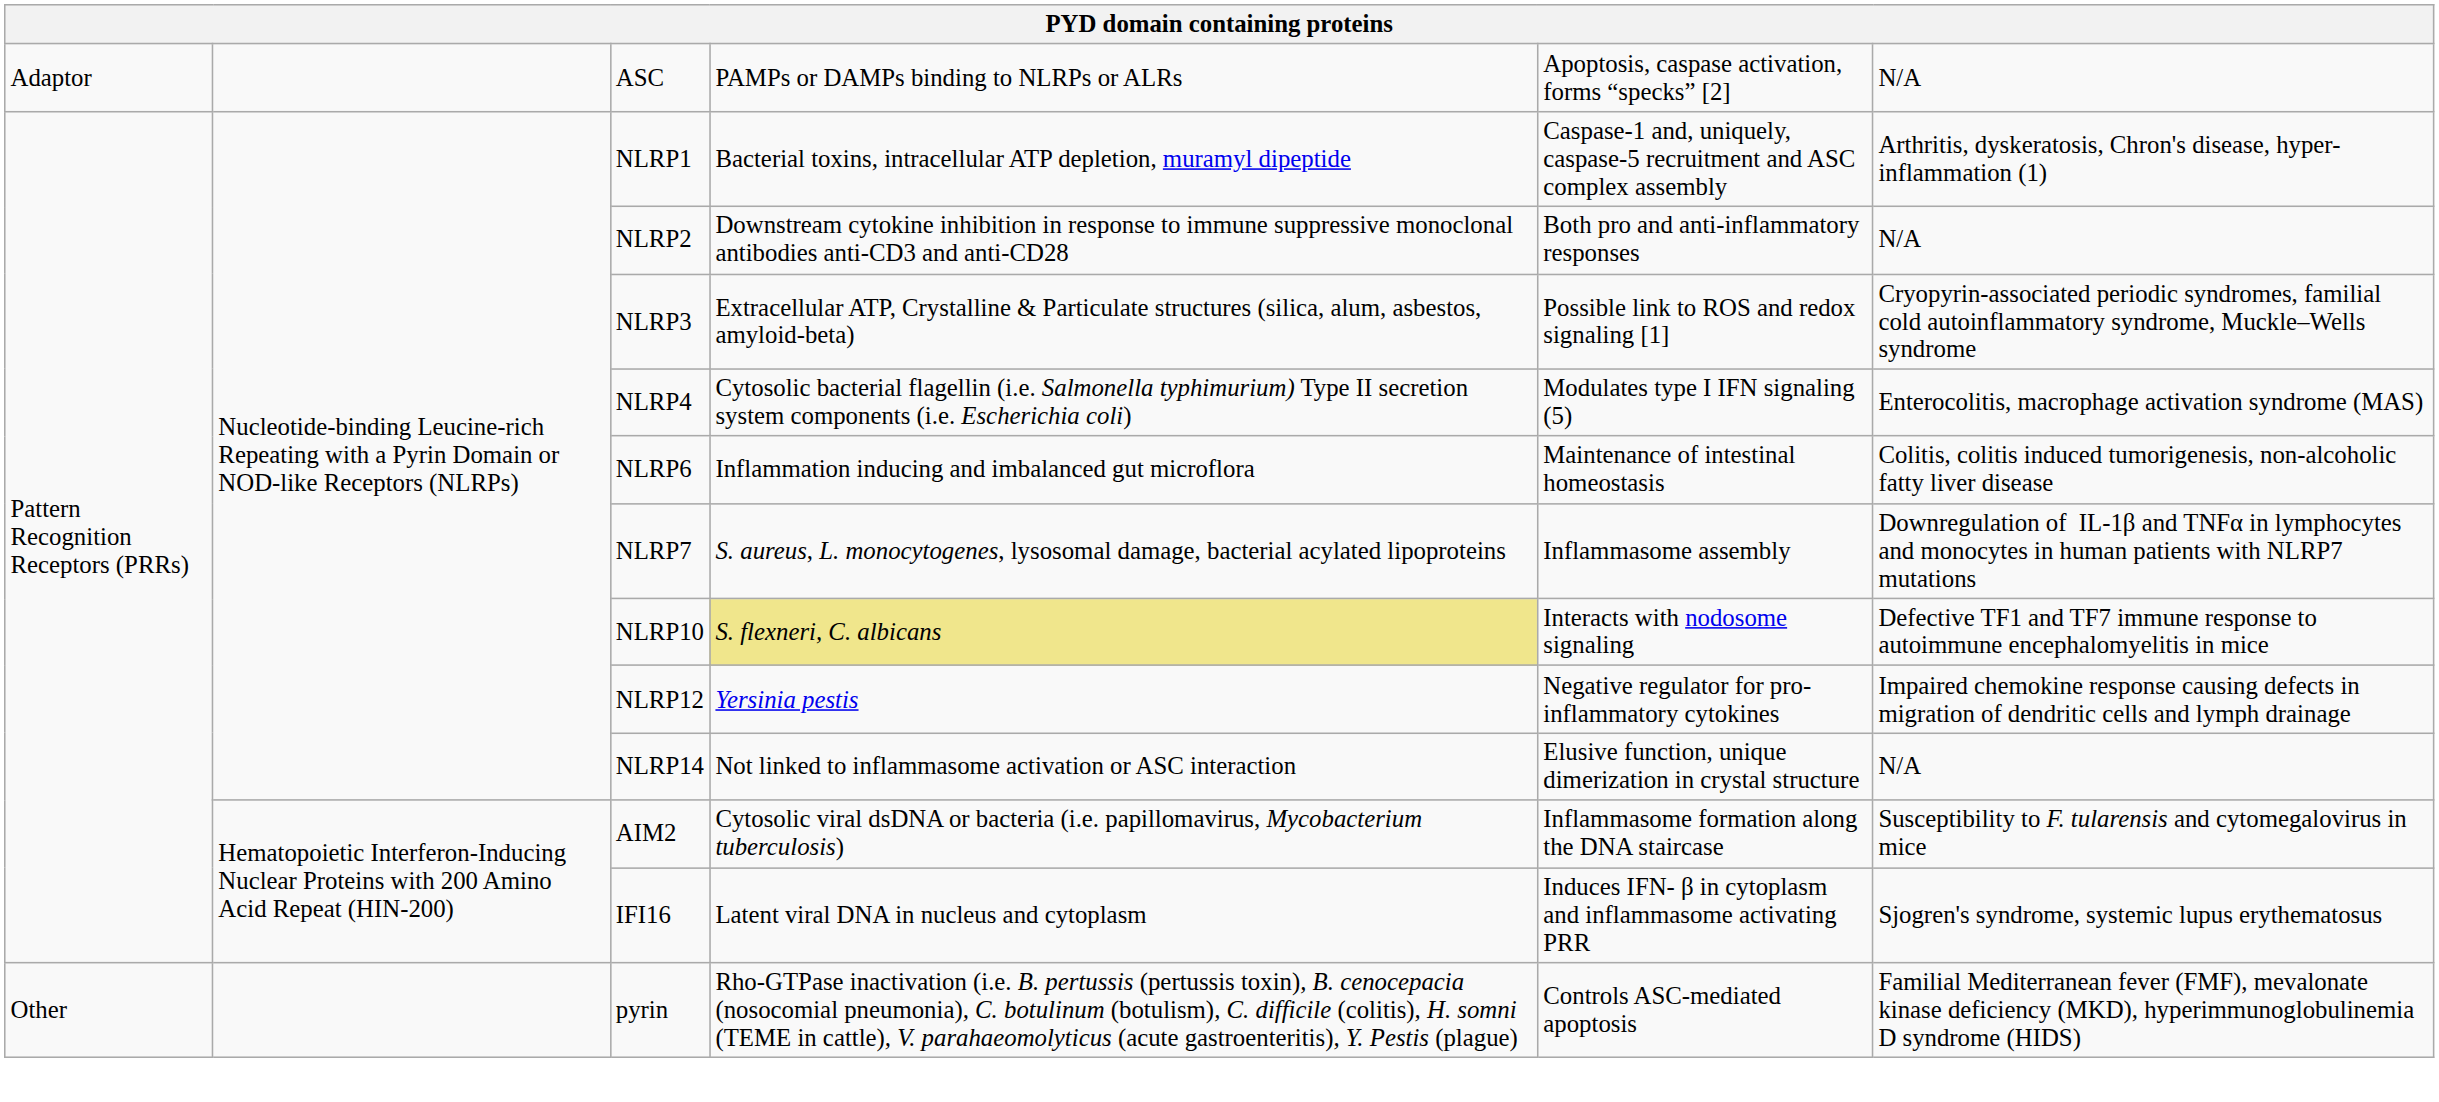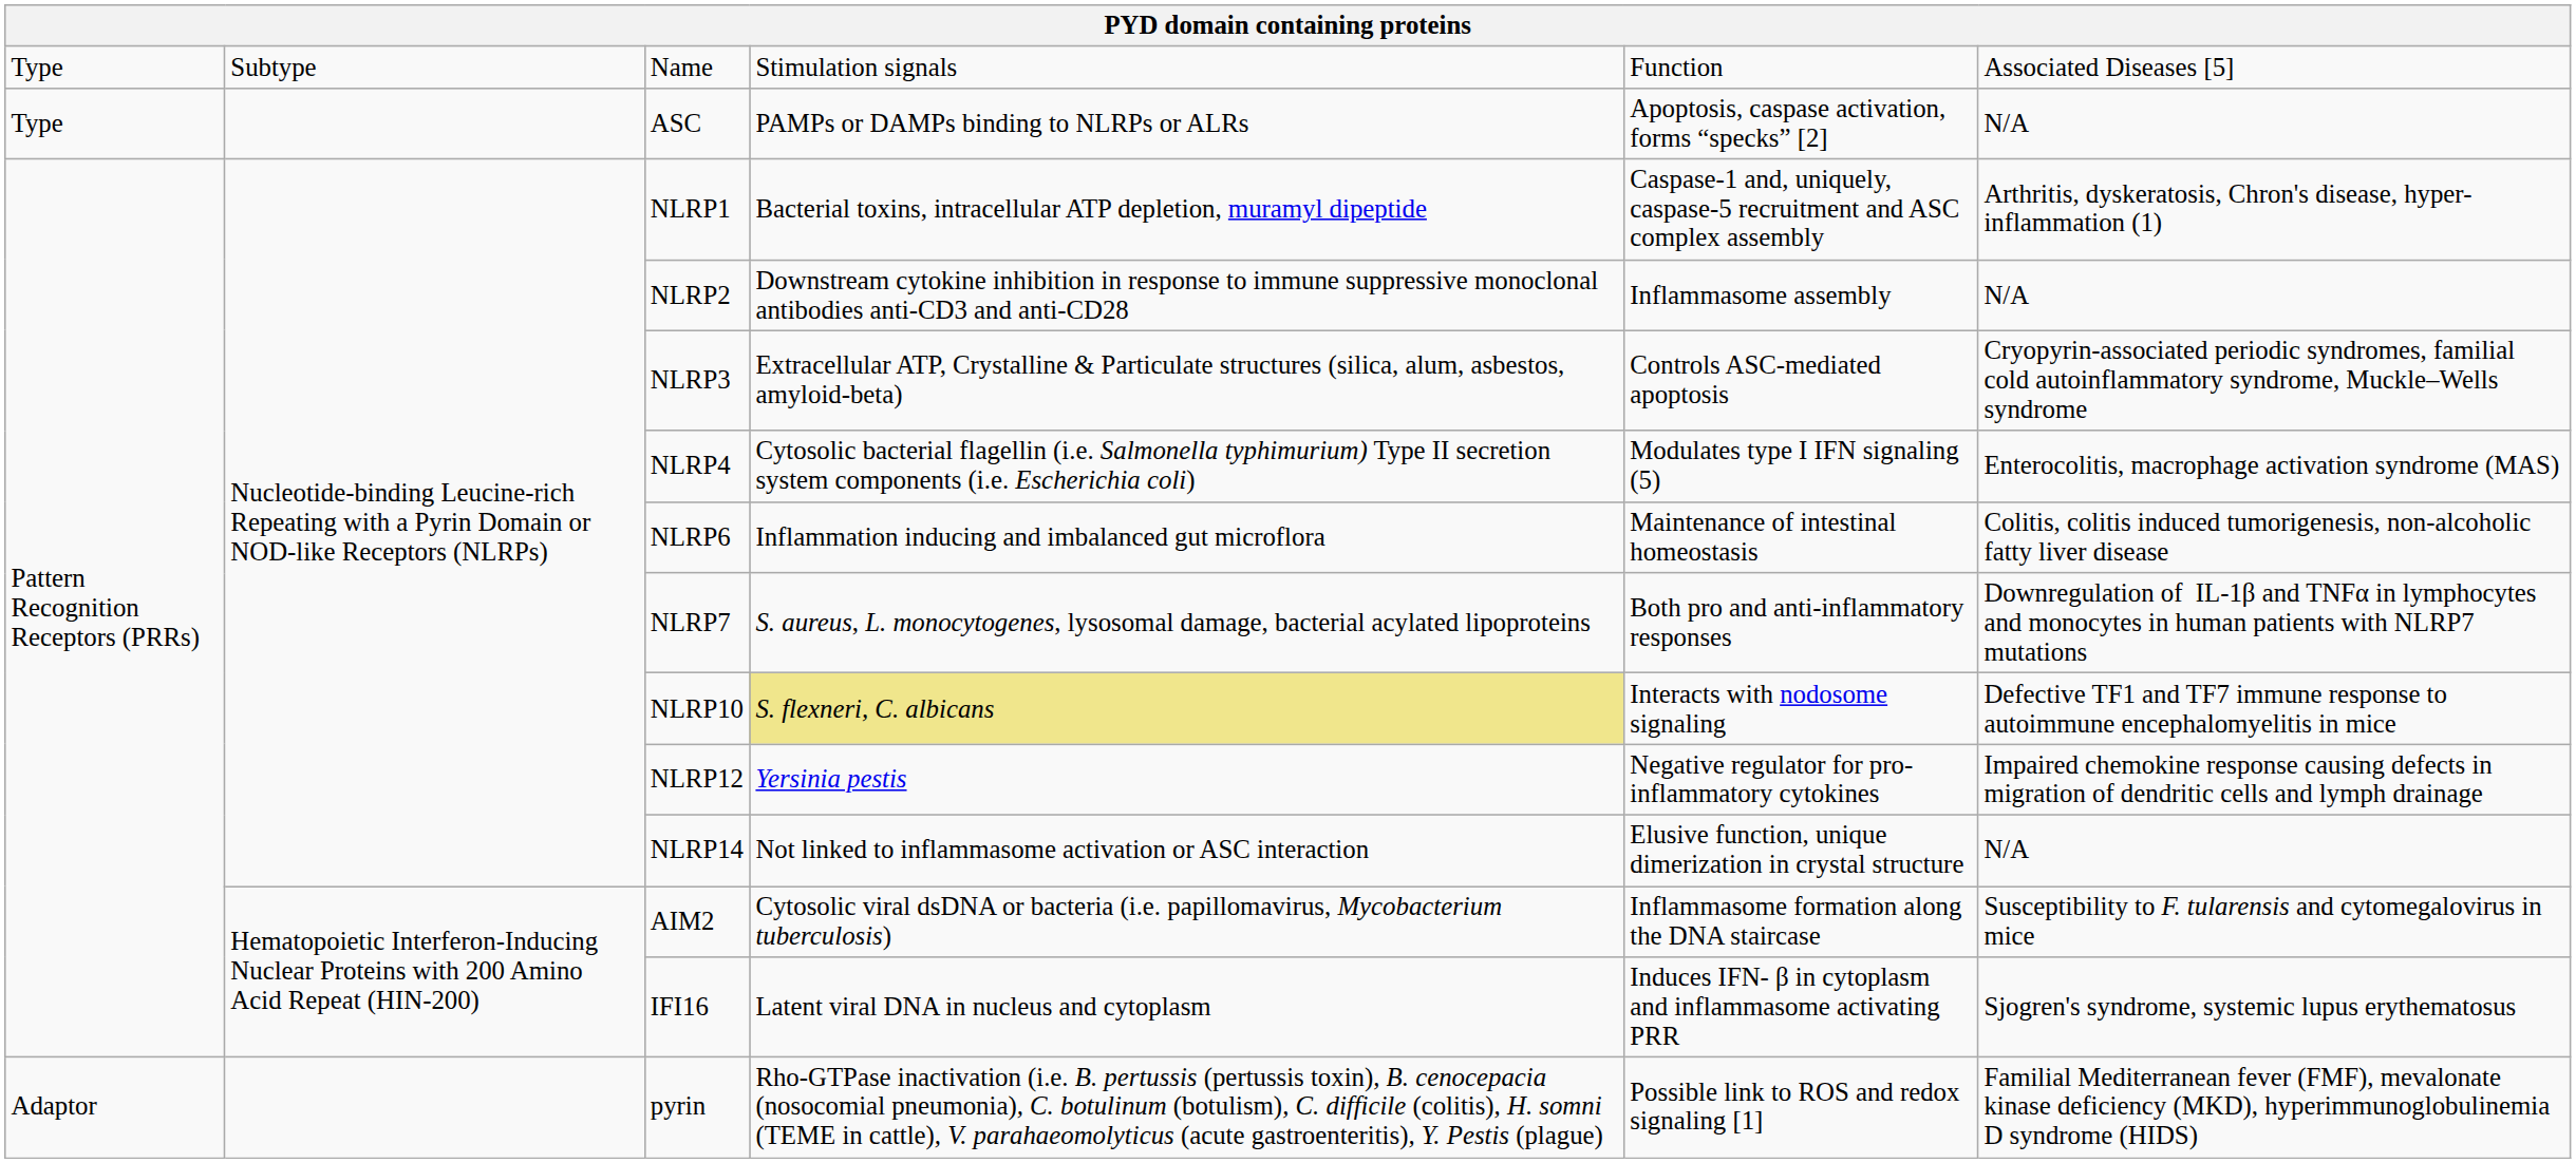+ row: Type | Subtype | Name | Stimulation signals | Function | Associated Diseases [5]
ASC | column 1: Adaptor -> Type
NLRP2 | column 5: Both pro and anti-inflammatory responses -> Inflammasome assembly
NLRP3 | column 5: Possible link to ROS and redox signaling [1] -> Controls ASC-mediated apoptosis
NLRP7 | column 5: Inflammasome assembly -> Both pro and anti-inflammatory responses
pyrin | column 1: Other -> Adaptor
pyrin | column 5: Controls ASC-mediated apoptosis -> Possible link to ROS and redox signaling [1]
